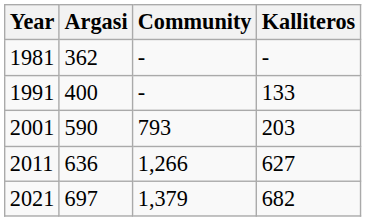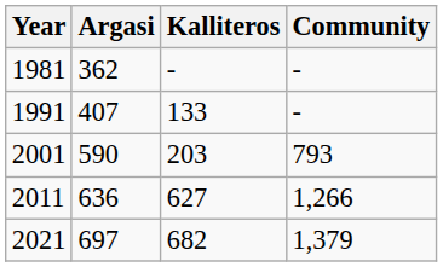columns swapped: Kalliteros <-> Community
1991 | Argasi: 400 -> 407
